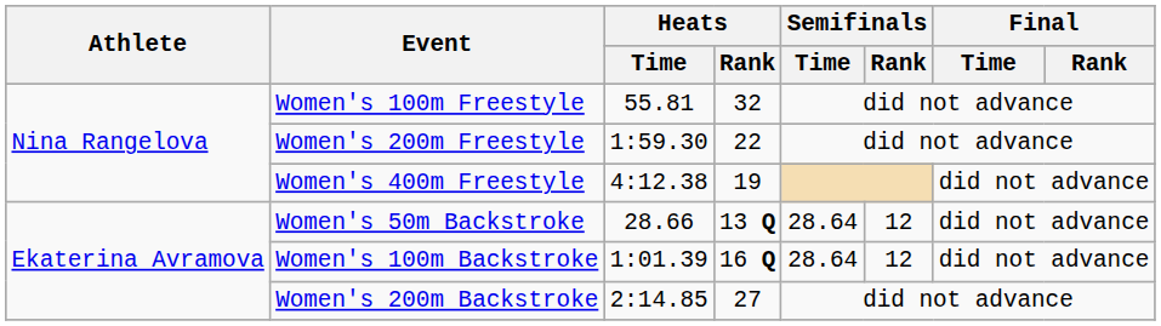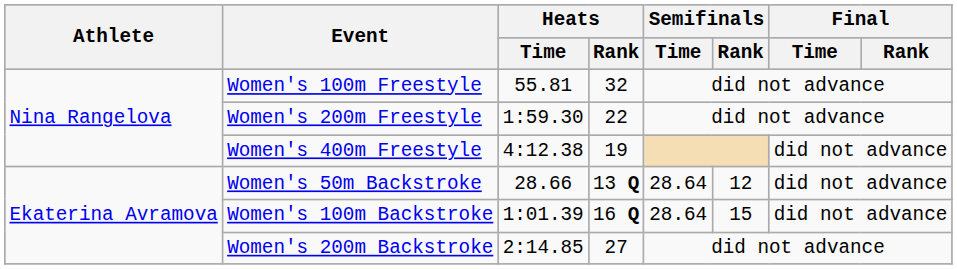Women's 100m Backstroke | Semifinals / Rank: 12 -> 15
